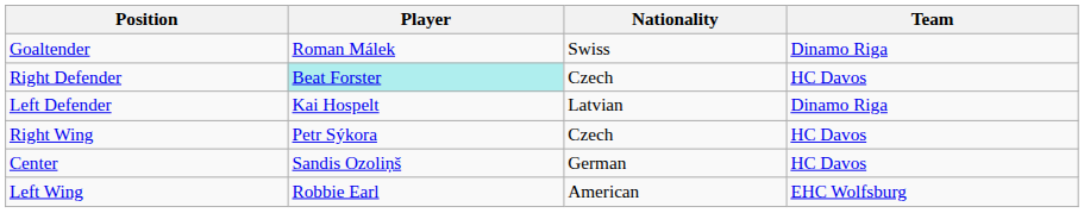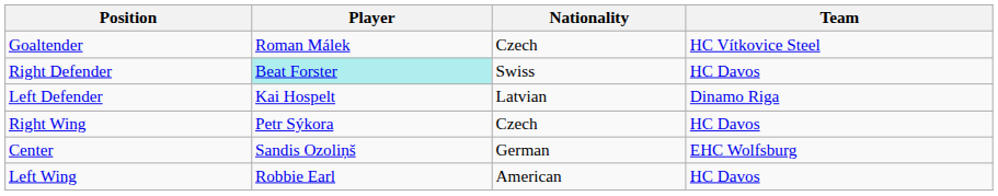Goaltender | Nationality: Swiss -> Czech
Goaltender | Team: Dinamo Riga -> HC Vítkovice Steel
Right Defender | Nationality: Czech -> Swiss
Center | Team: HC Davos -> EHC Wolfsburg
Left Wing | Team: EHC Wolfsburg -> HC Davos
